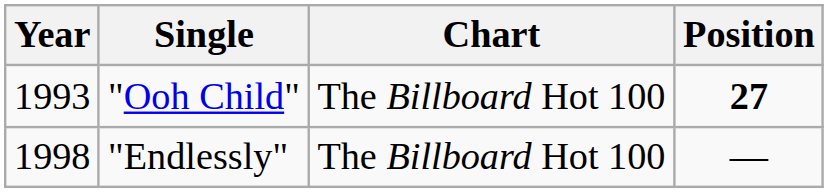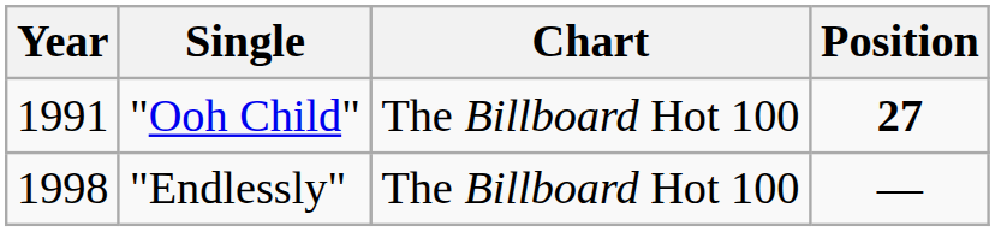"Ooh Child" | Year: 1993 -> 1991
